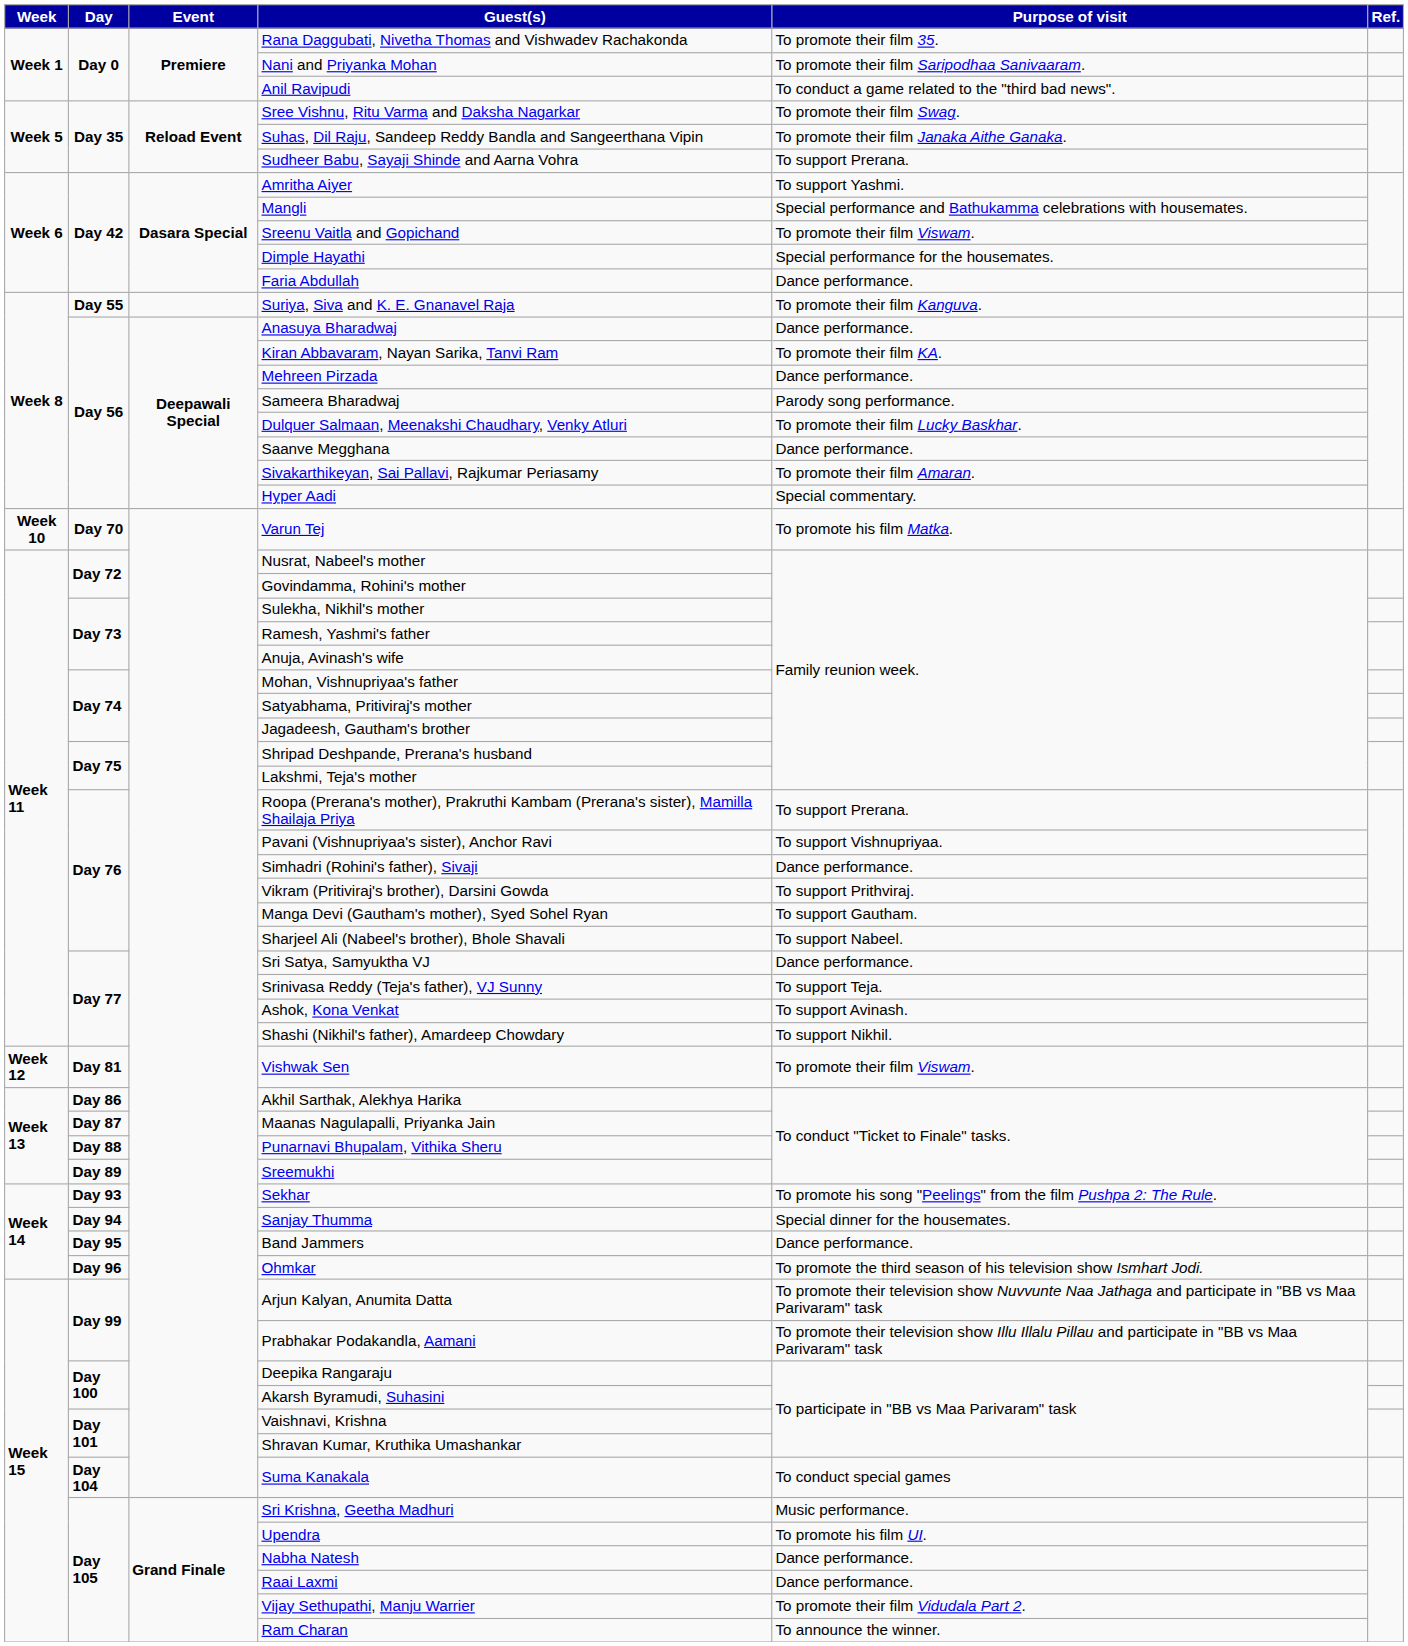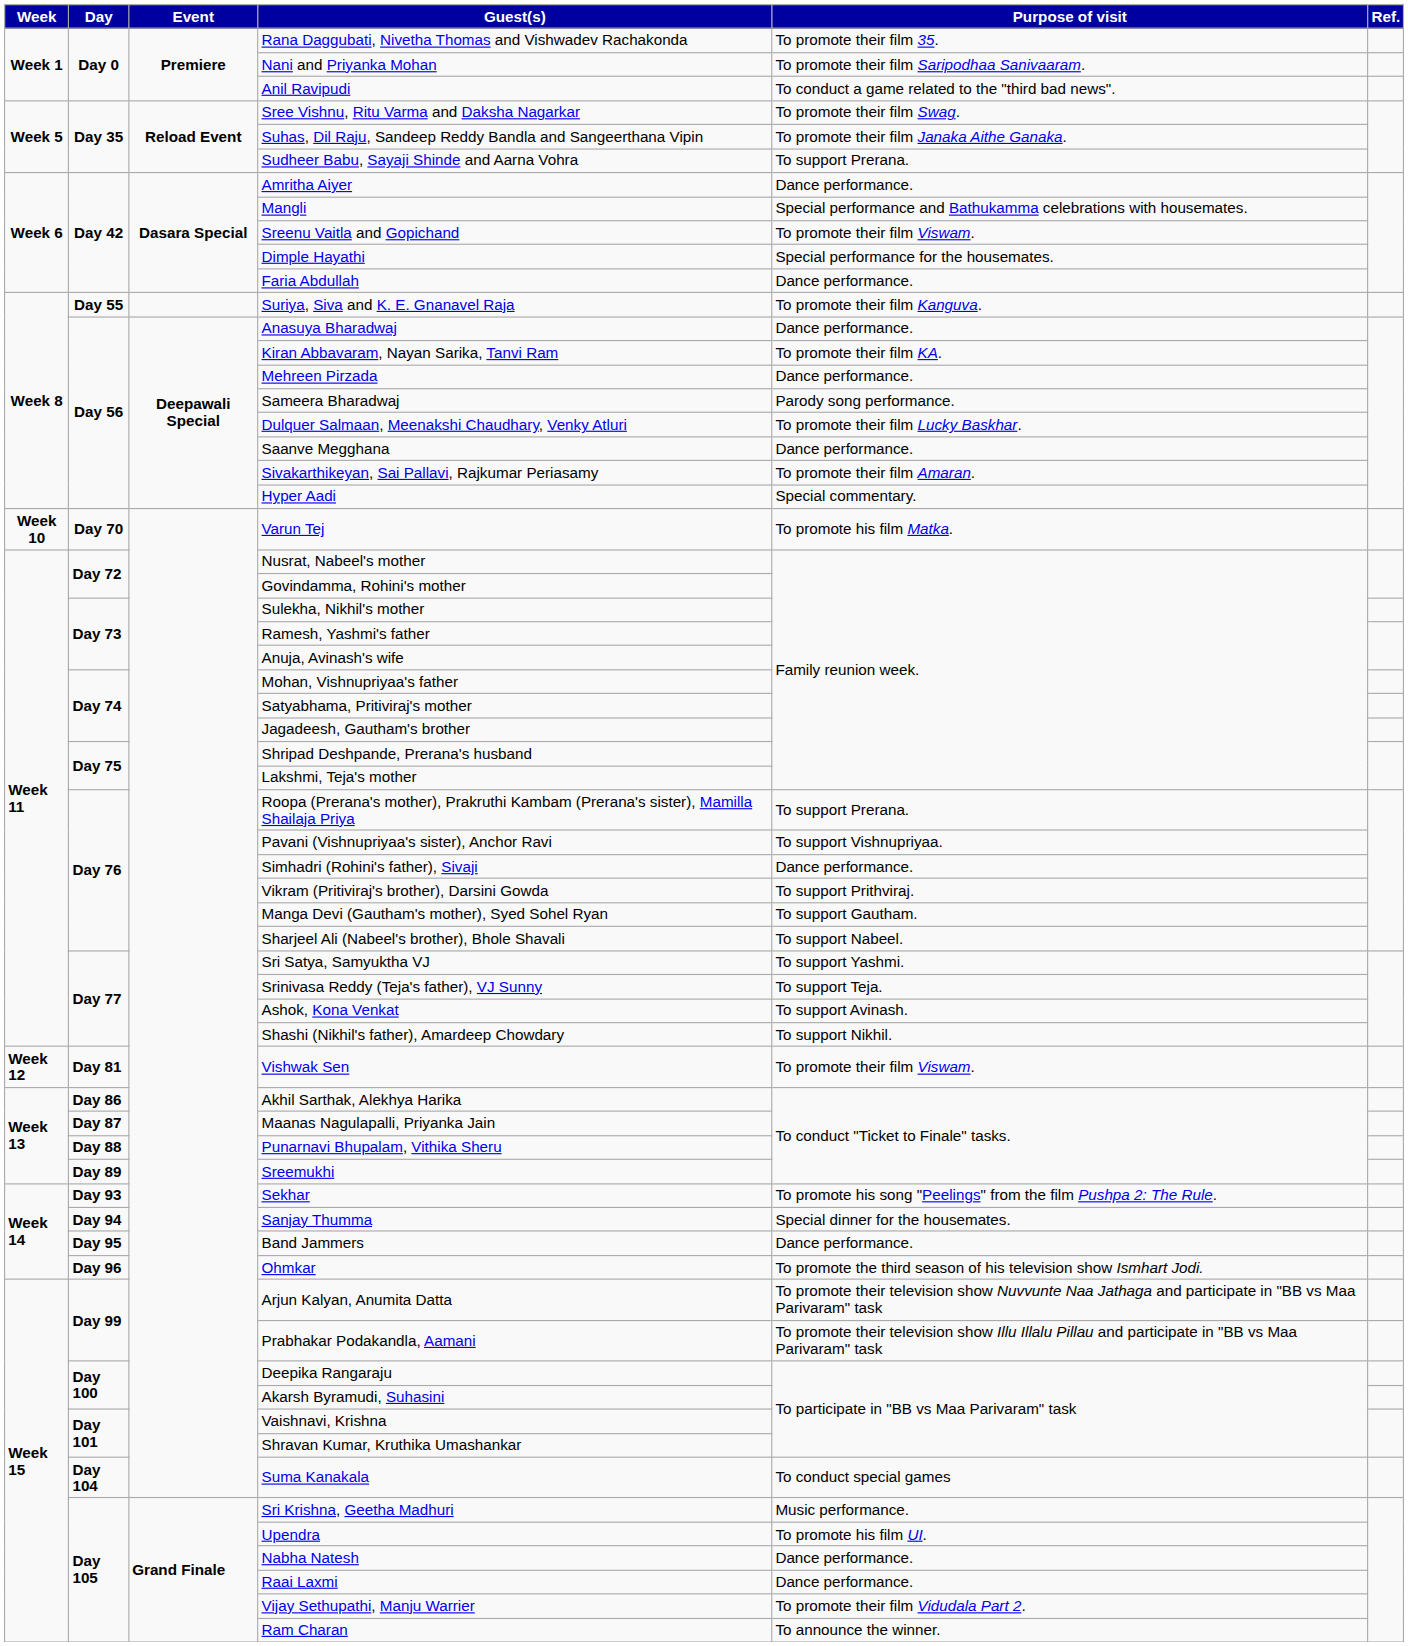Amritha Aiyer | Purpose of visit: To support Yashmi. -> Dance performance.
Sri Satya, Samyuktha VJ | Purpose of visit: Dance performance. -> To support Yashmi.
